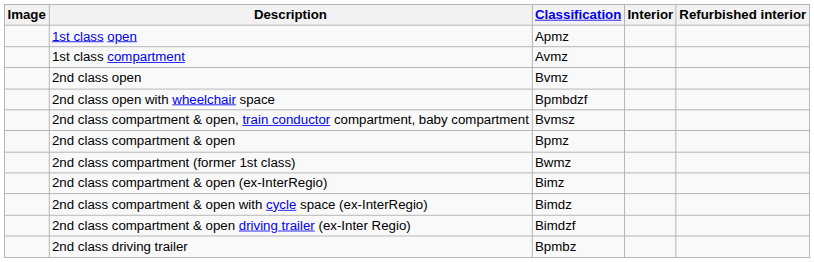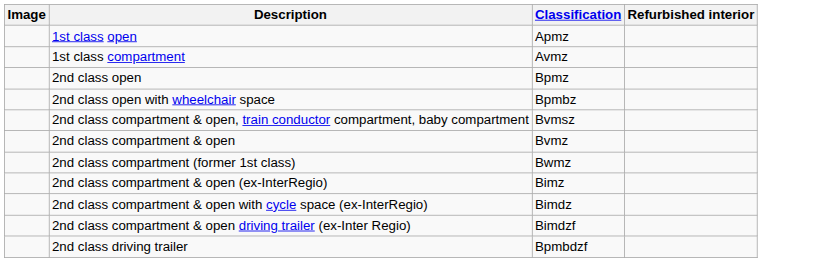- column: Interior
2nd class open | Classification: Bvmz -> Bpmz
2nd class open with wheelchair space | Classification: Bpmbdzf -> Bpmbz
2nd class compartment & open | Classification: Bpmz -> Bvmz
2nd class driving trailer | Classification: Bpmbz -> Bpmbdzf
